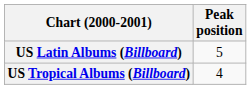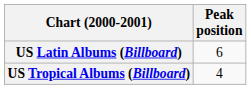US Latin Albums (Billboard) | Peak position: 5 -> 6
